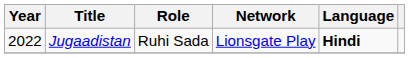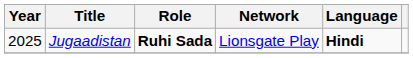Jugaadistan | Year: 2022 -> 2025
Jugaadistan | Role: normal -> bold
